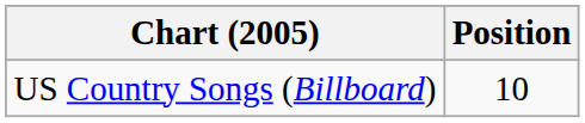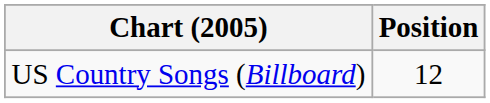US Country Songs (Billboard) | Position: 10 -> 12
